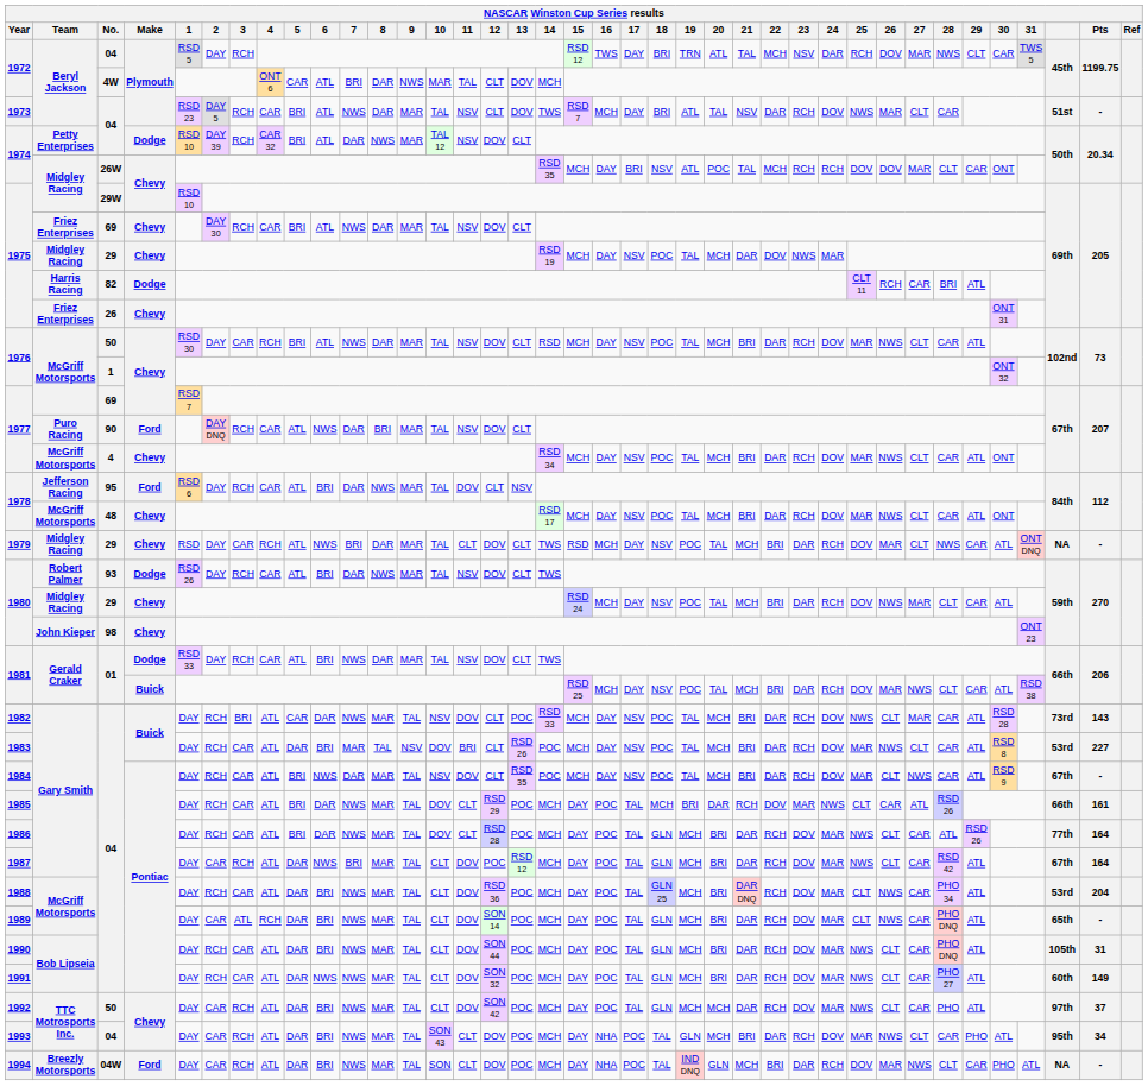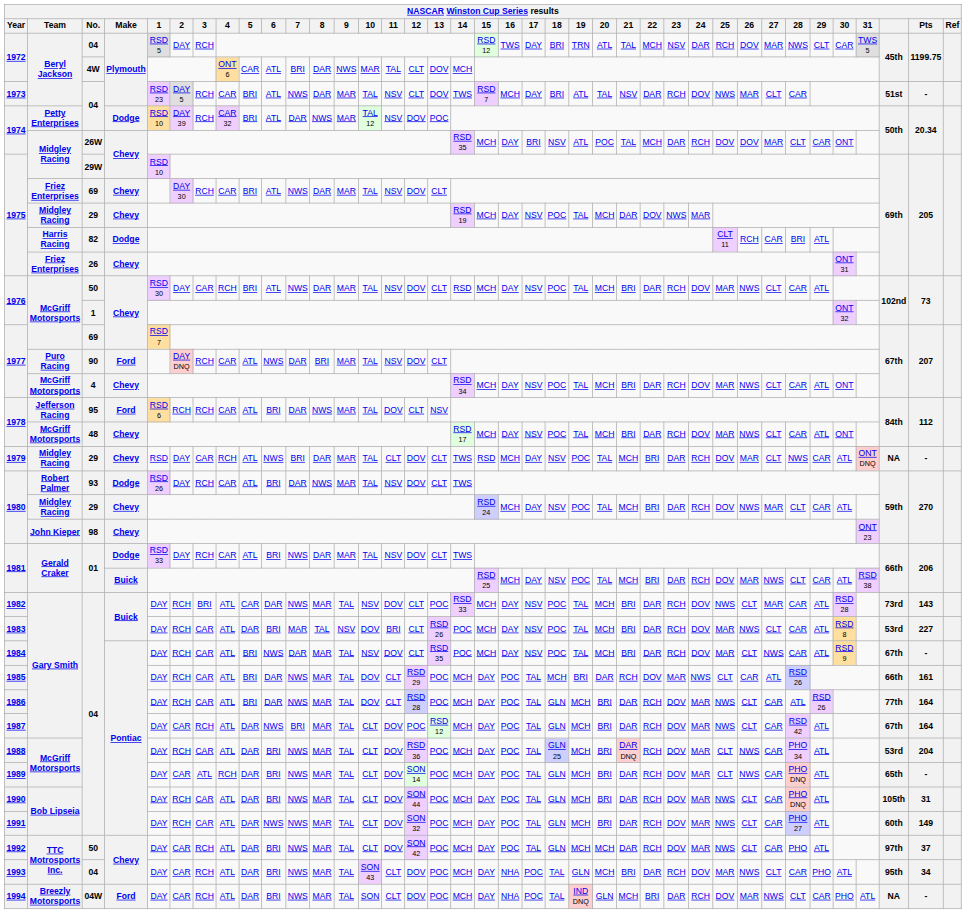1974 / 04 | 13: CLT -> POC
1974 / 26W | 23: RCH -> DAR
1978 / 95 | 2: DAY -> RCH
